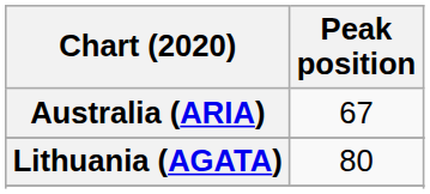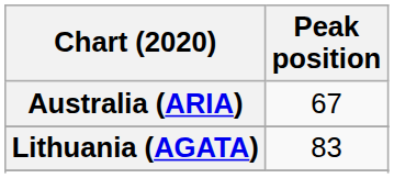Lithuania (AGATA) | Peak position: 80 -> 83
